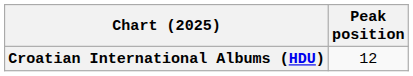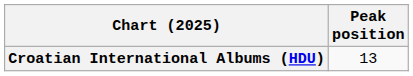Croatian International Albums (HDU) | Peak position: 12 -> 13
